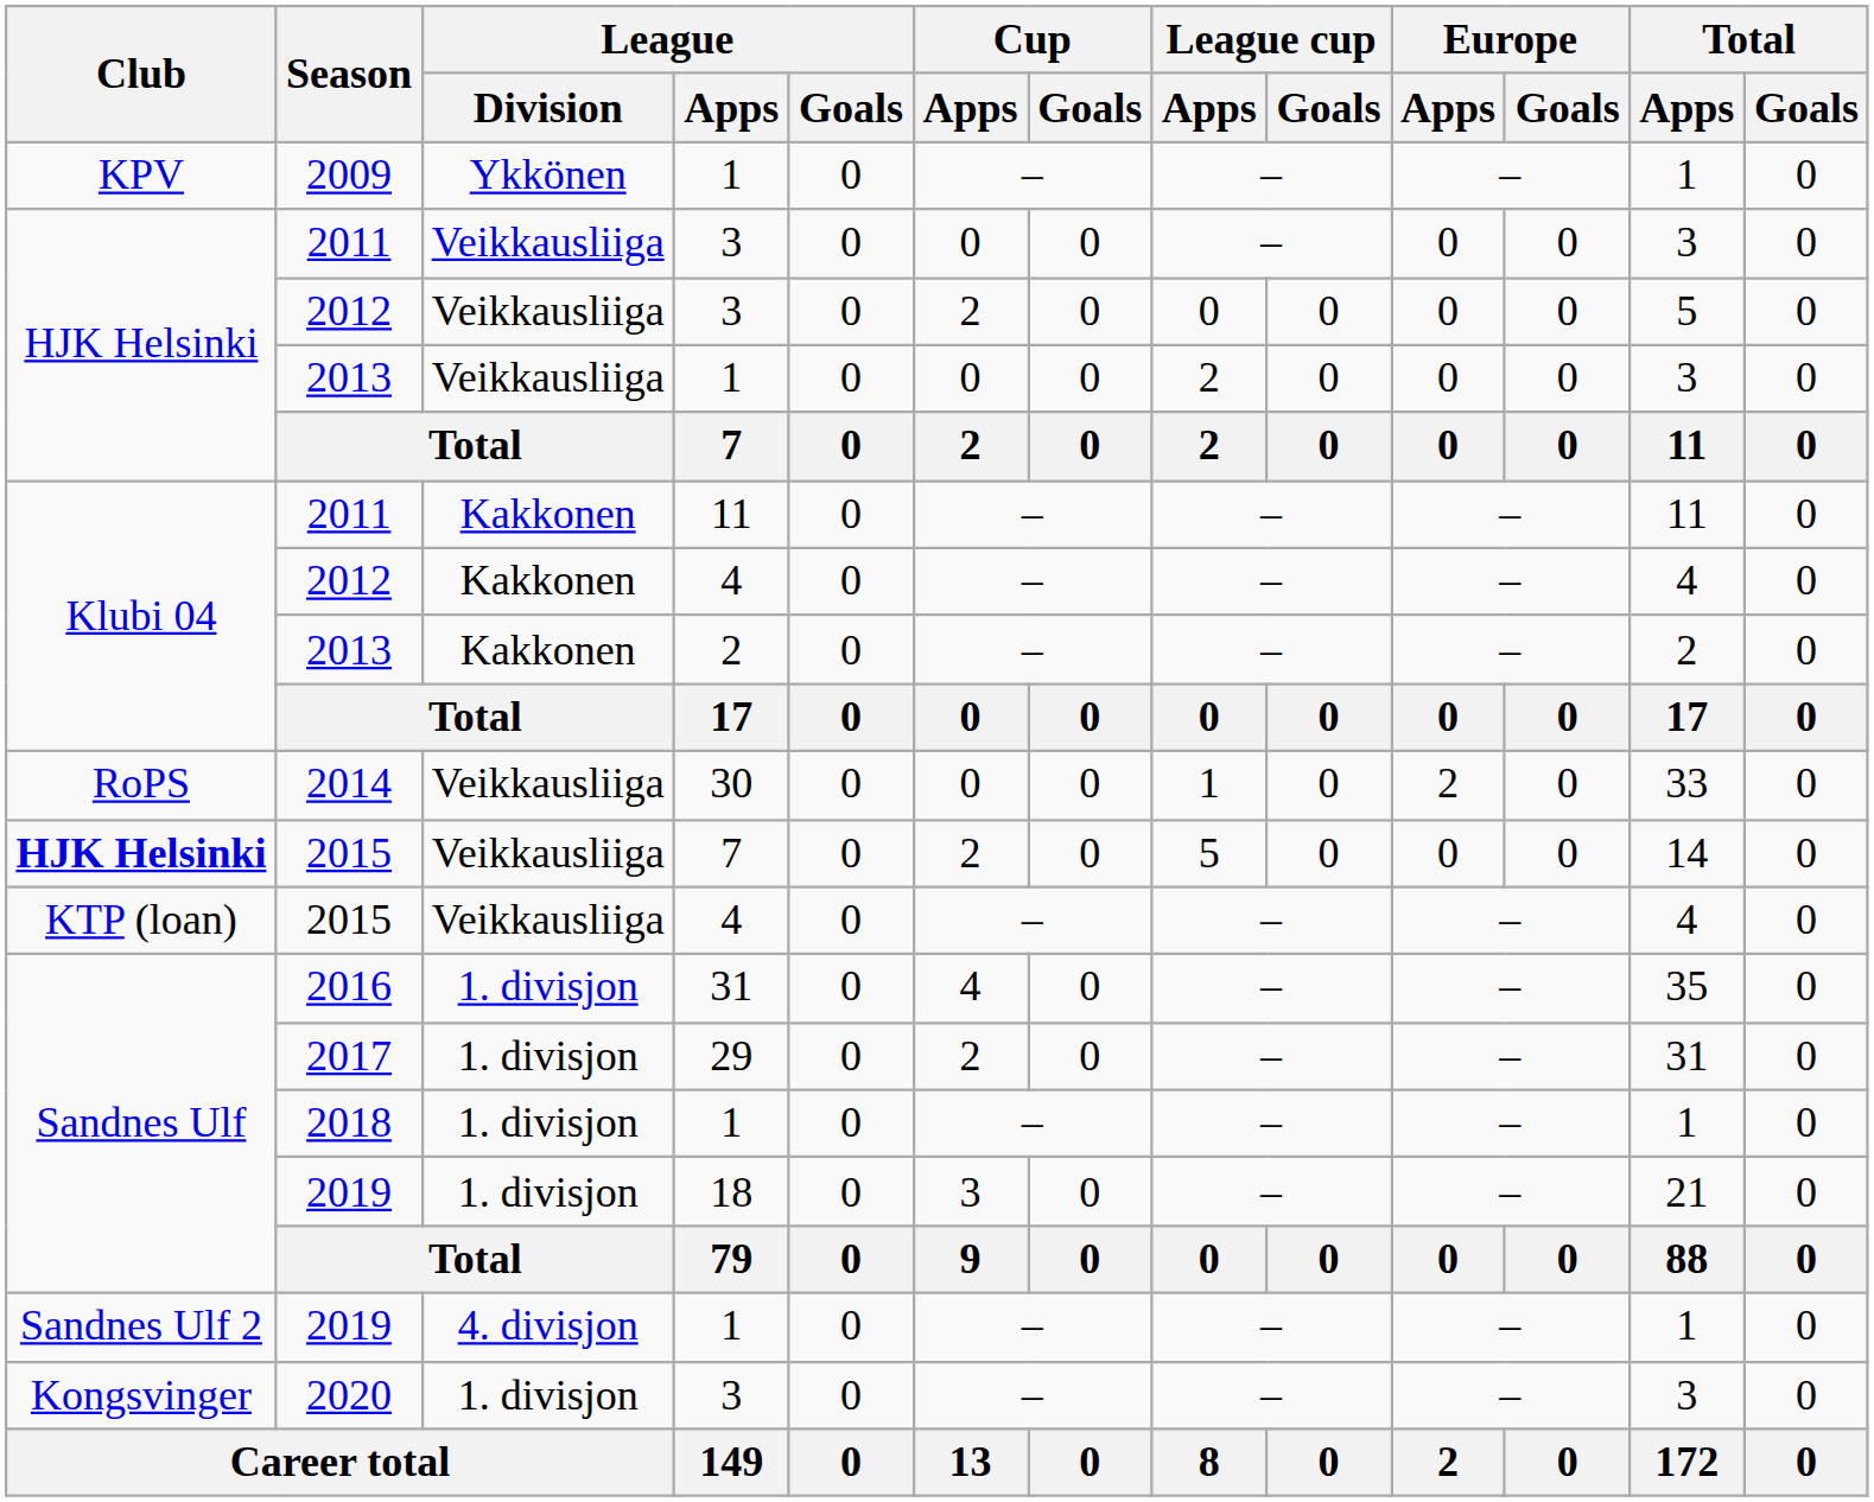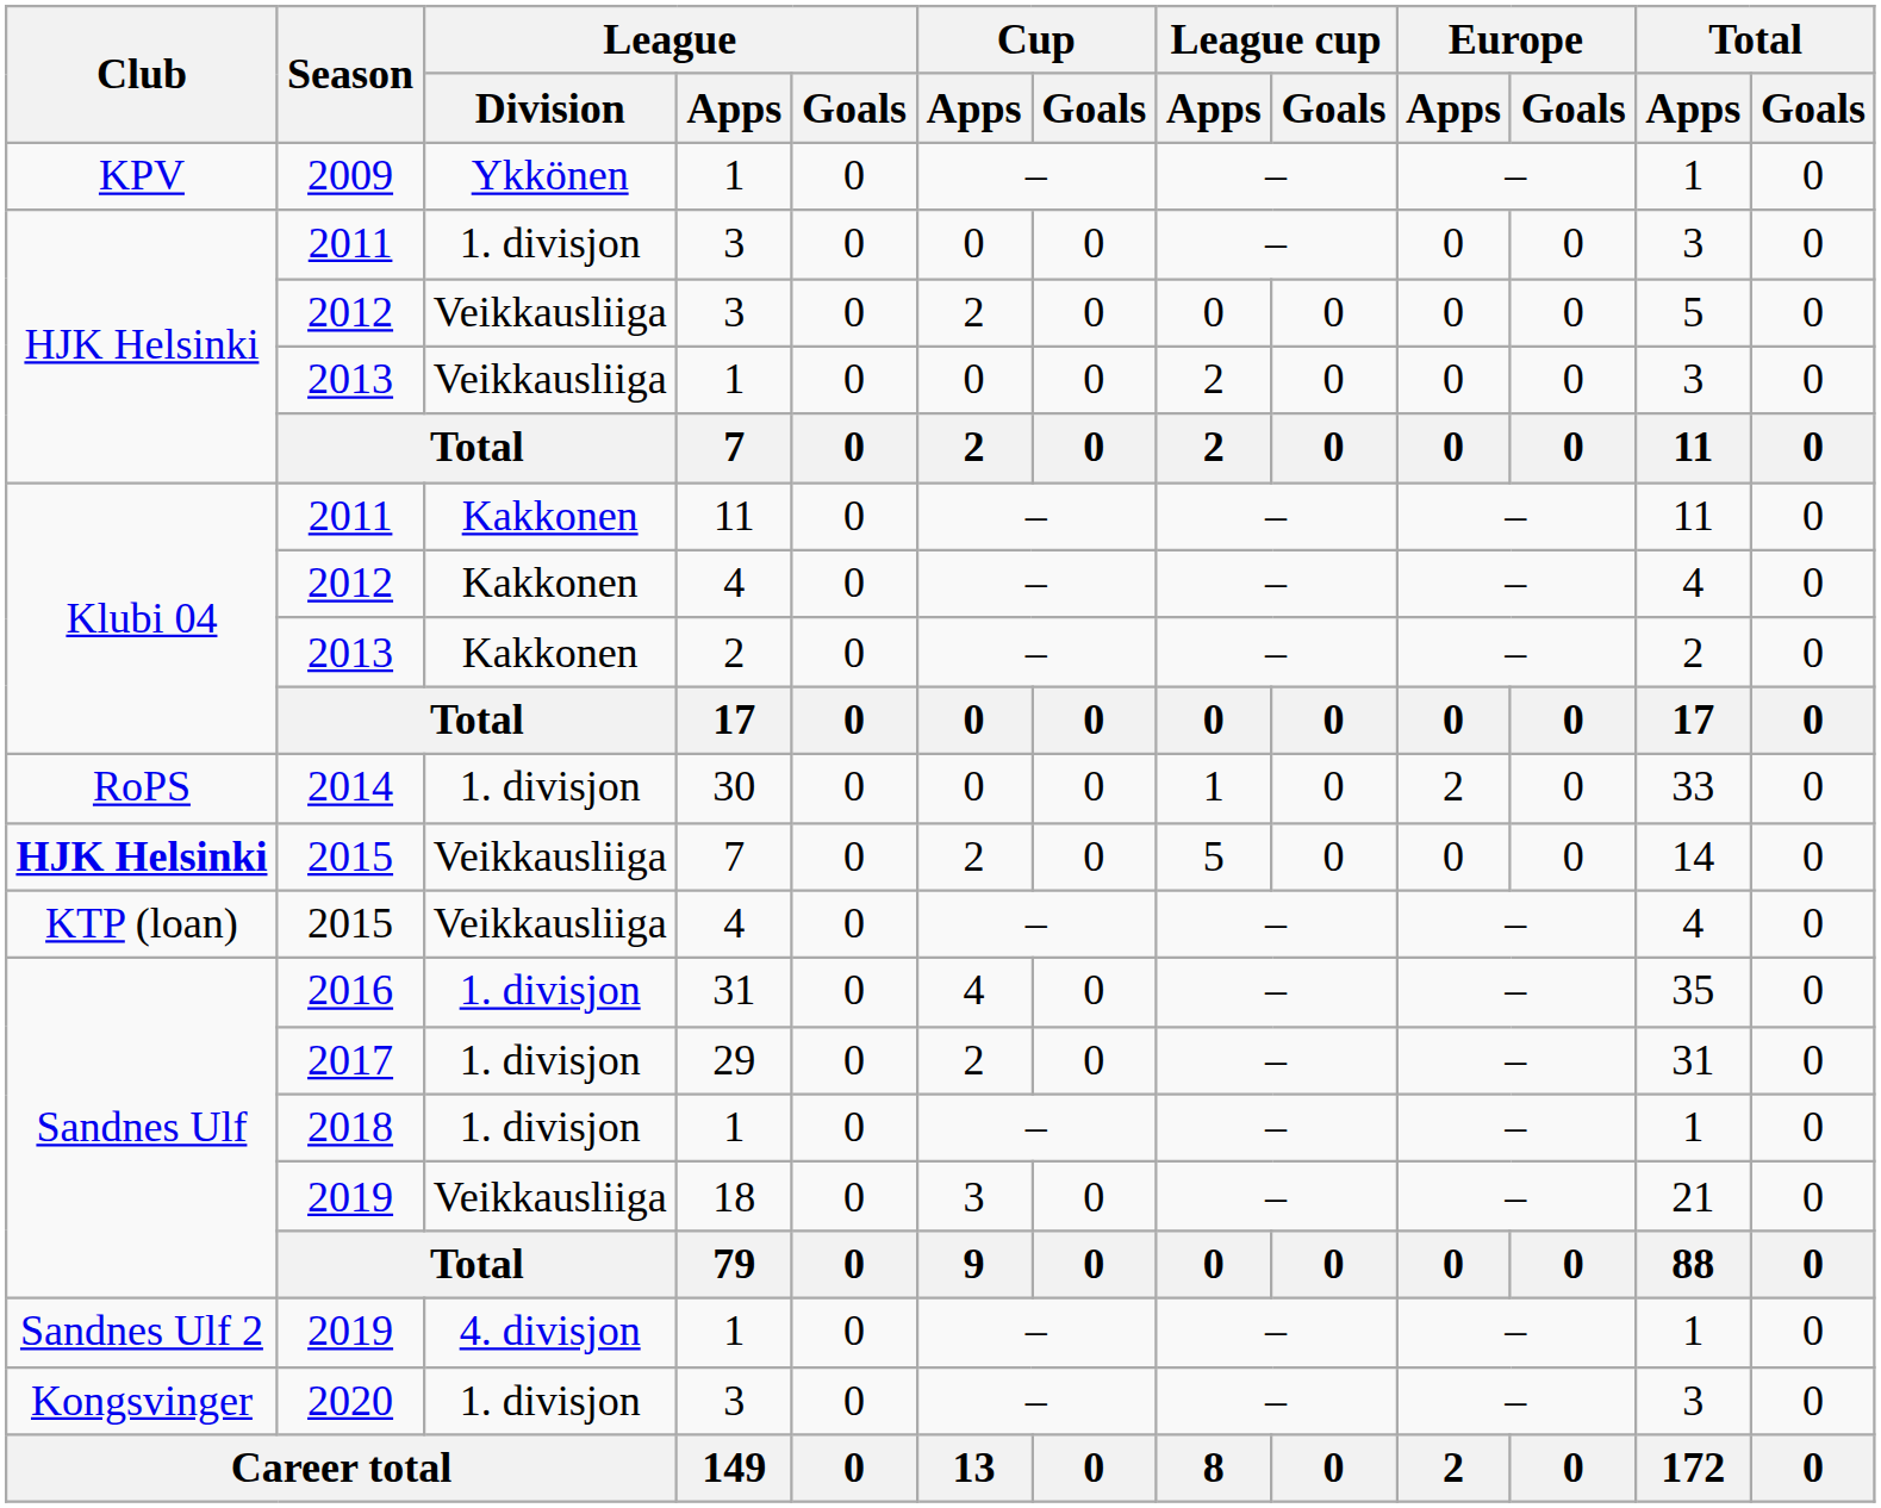2011 / 3 | League / Division: Veikkausliiga -> 1. divisjon
2014 | League / Division: Veikkausliiga -> 1. divisjon
2019 / 18 | League / Division: 1. divisjon -> Veikkausliiga
